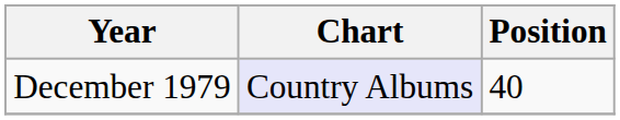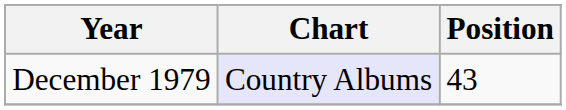December 1979 | Position: 40 -> 43
